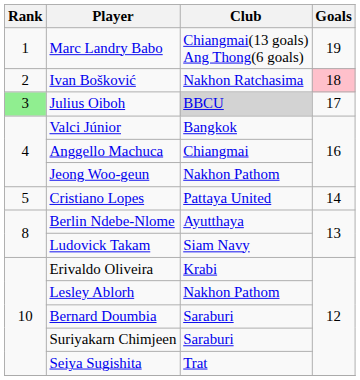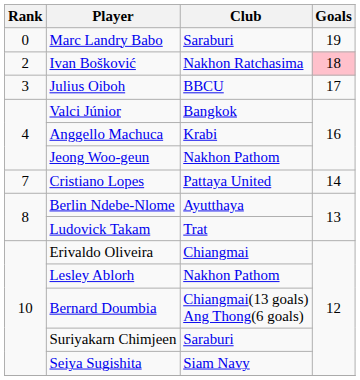Marc Landry Babo | Rank: 1 -> 0
Marc Landry Babo | Club: Chiangmai(13 goals) Ang Thong(6 goals) -> Saraburi
Julius Oiboh | Rank: lightgreen background -> no background
Julius Oiboh | Club: lightgrey background -> no background
Anggello Machuca | Club: Chiangmai -> Krabi
Cristiano Lopes | Rank: 5 -> 7
Ludovick Takam | Club: Siam Navy -> Trat
Erivaldo Oliveira | Club: Krabi -> Chiangmai
Bernard Doumbia | Club: Saraburi -> Chiangmai(13 goals) Ang Thong(6 goals)
Seiya Sugishita | Club: Trat -> Siam Navy
